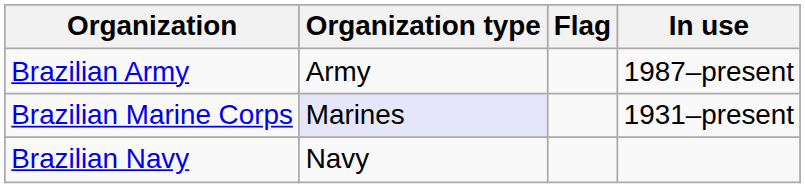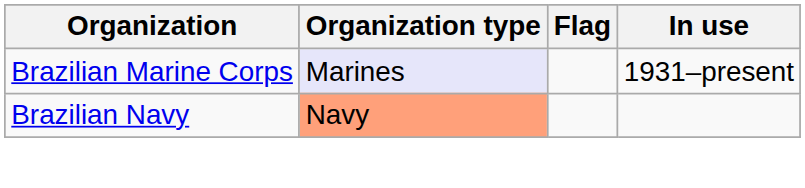- row: Brazilian Army | Army | 1987–present
Brazilian Navy | Organization type: no background -> lightsalmon background
